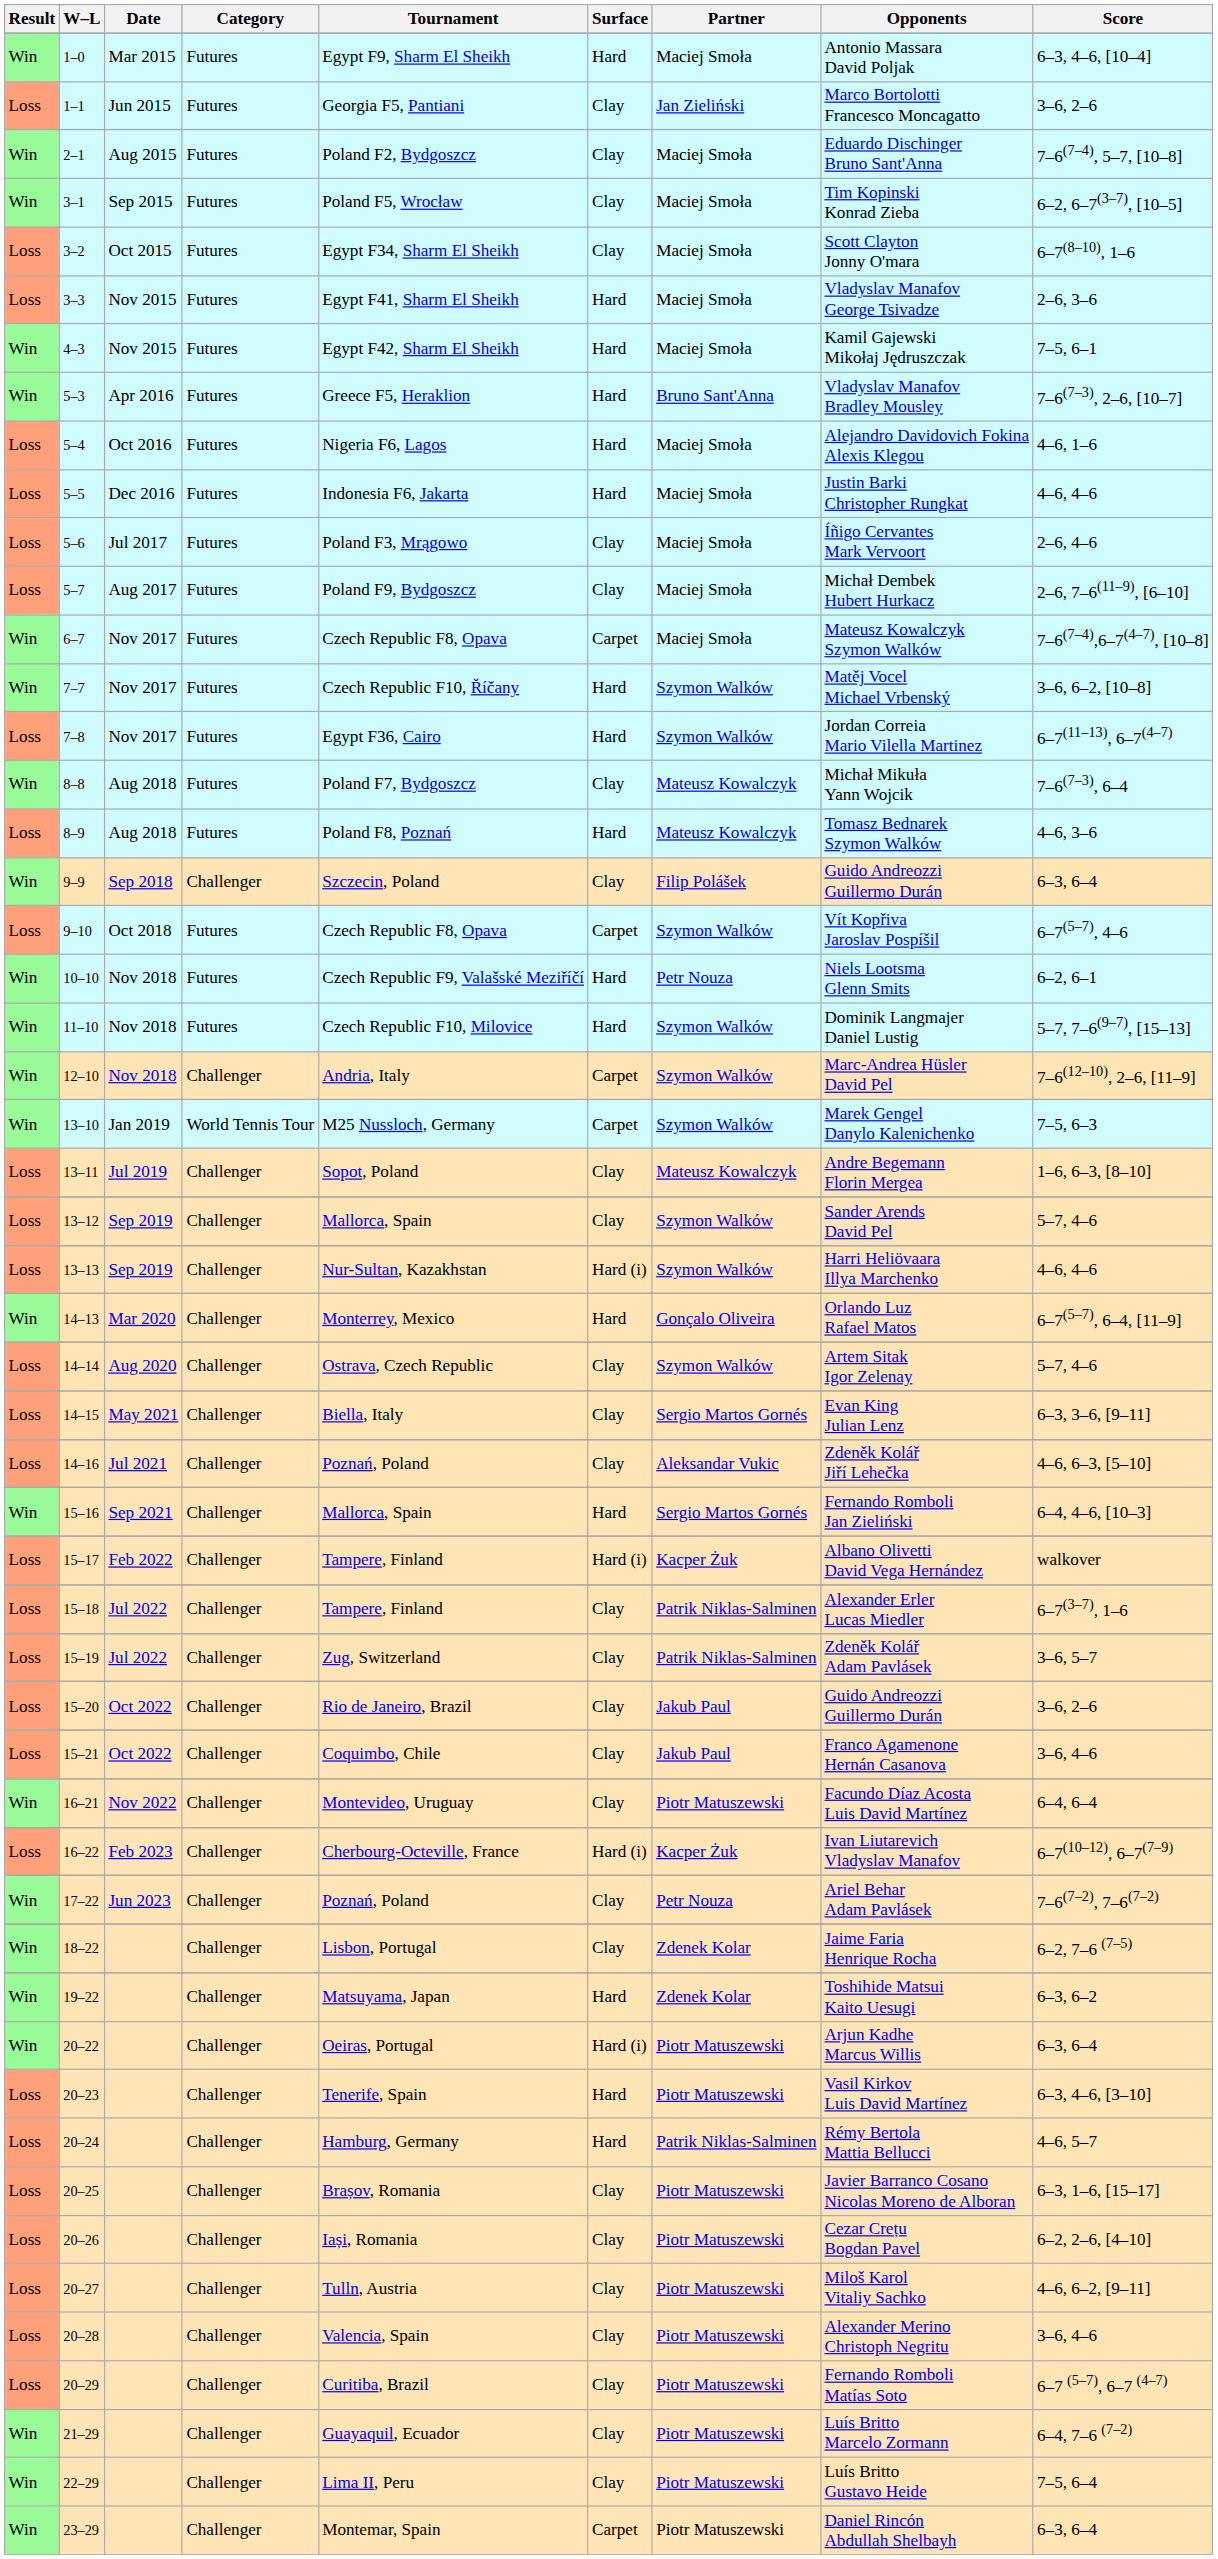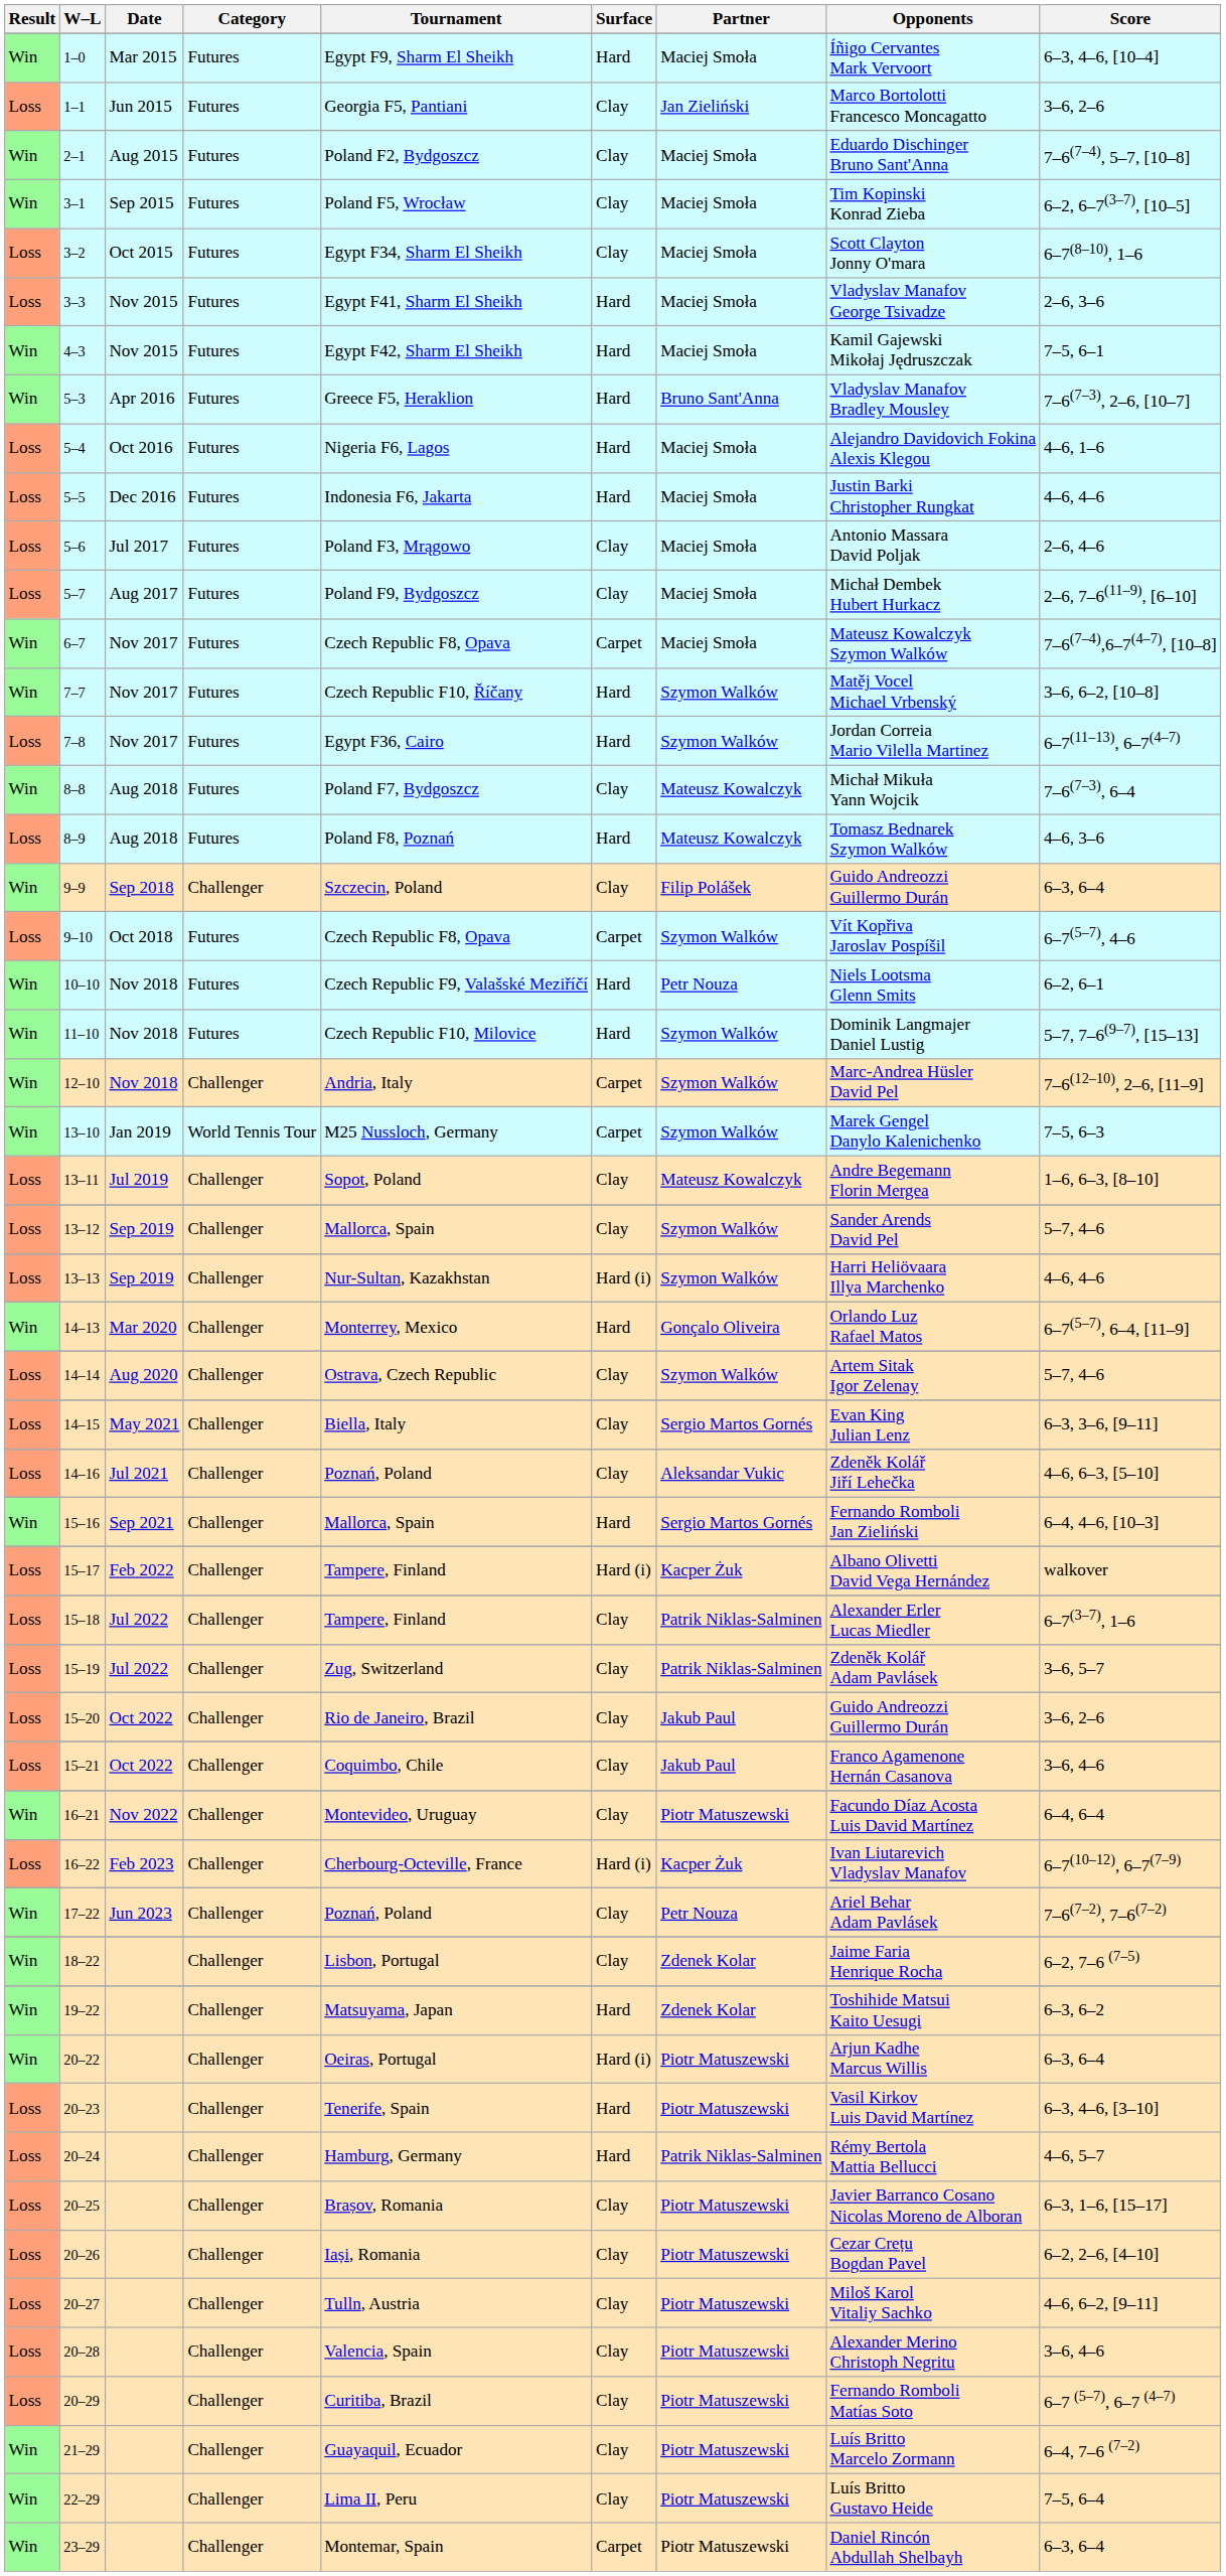1–0 | Opponents: Antonio Massara David Poljak -> Íñigo Cervantes Mark Vervoort
5–6 | Opponents: Íñigo Cervantes Mark Vervoort -> Antonio Massara David Poljak
